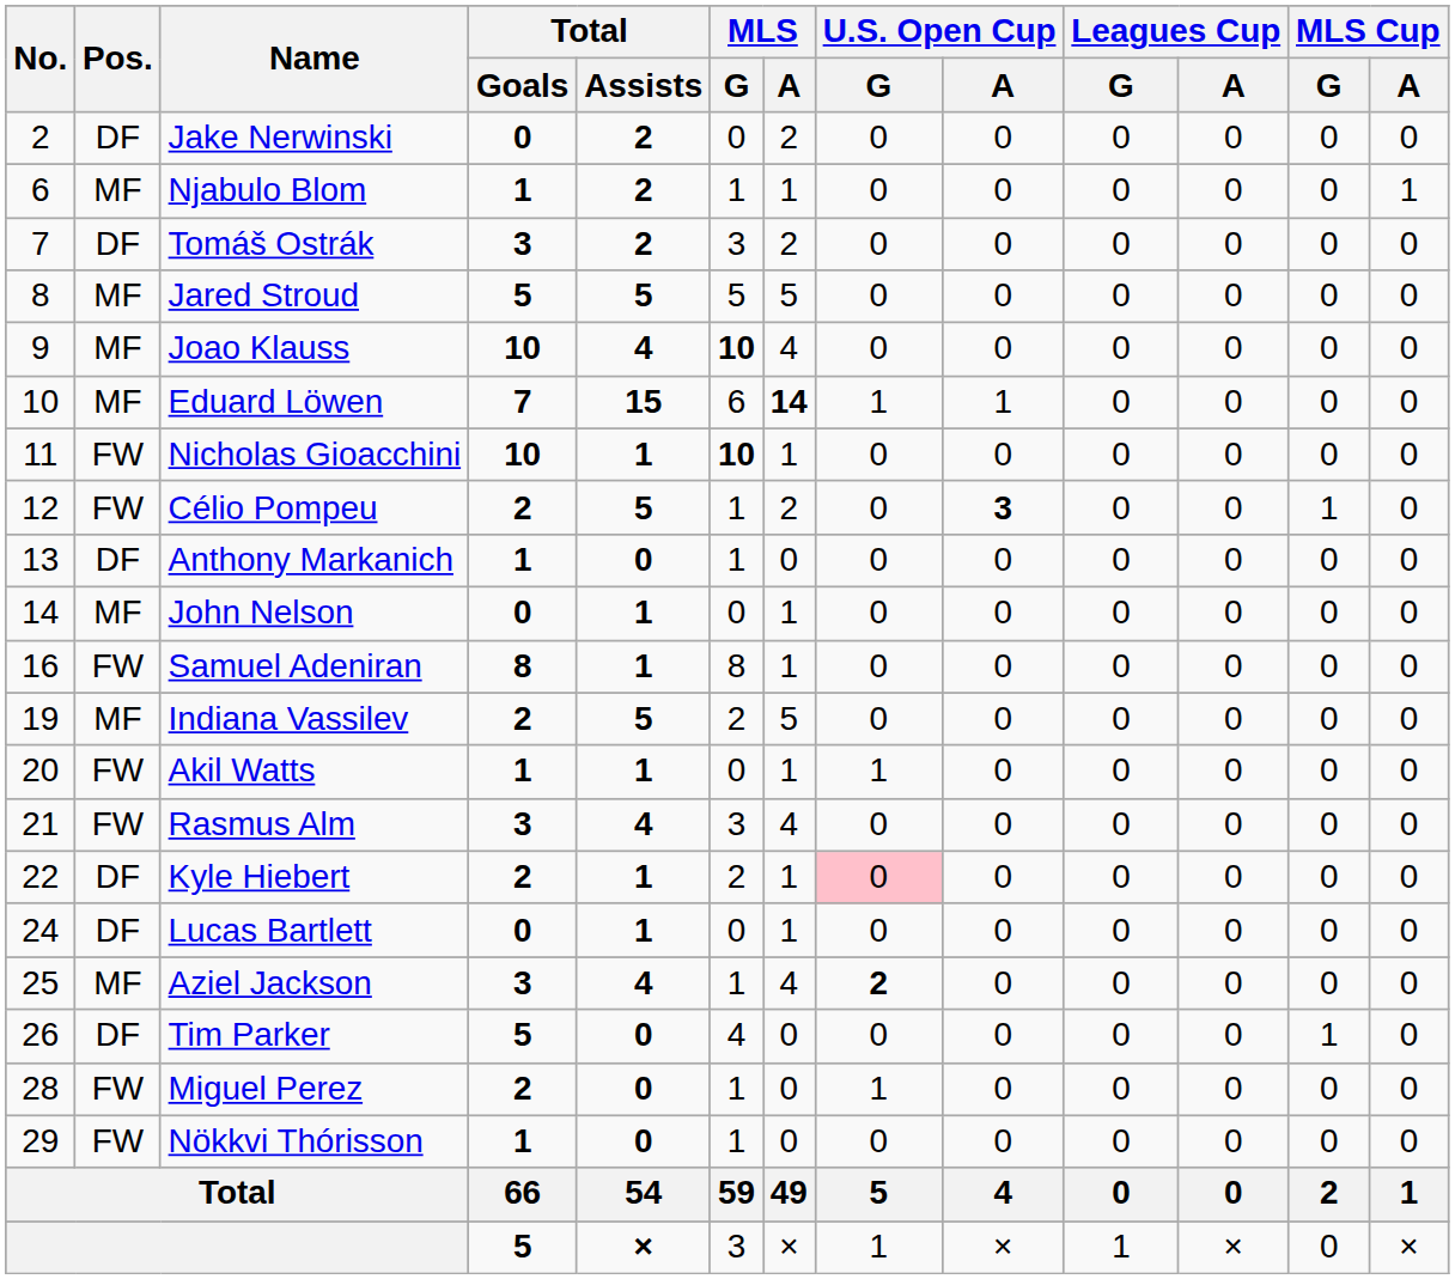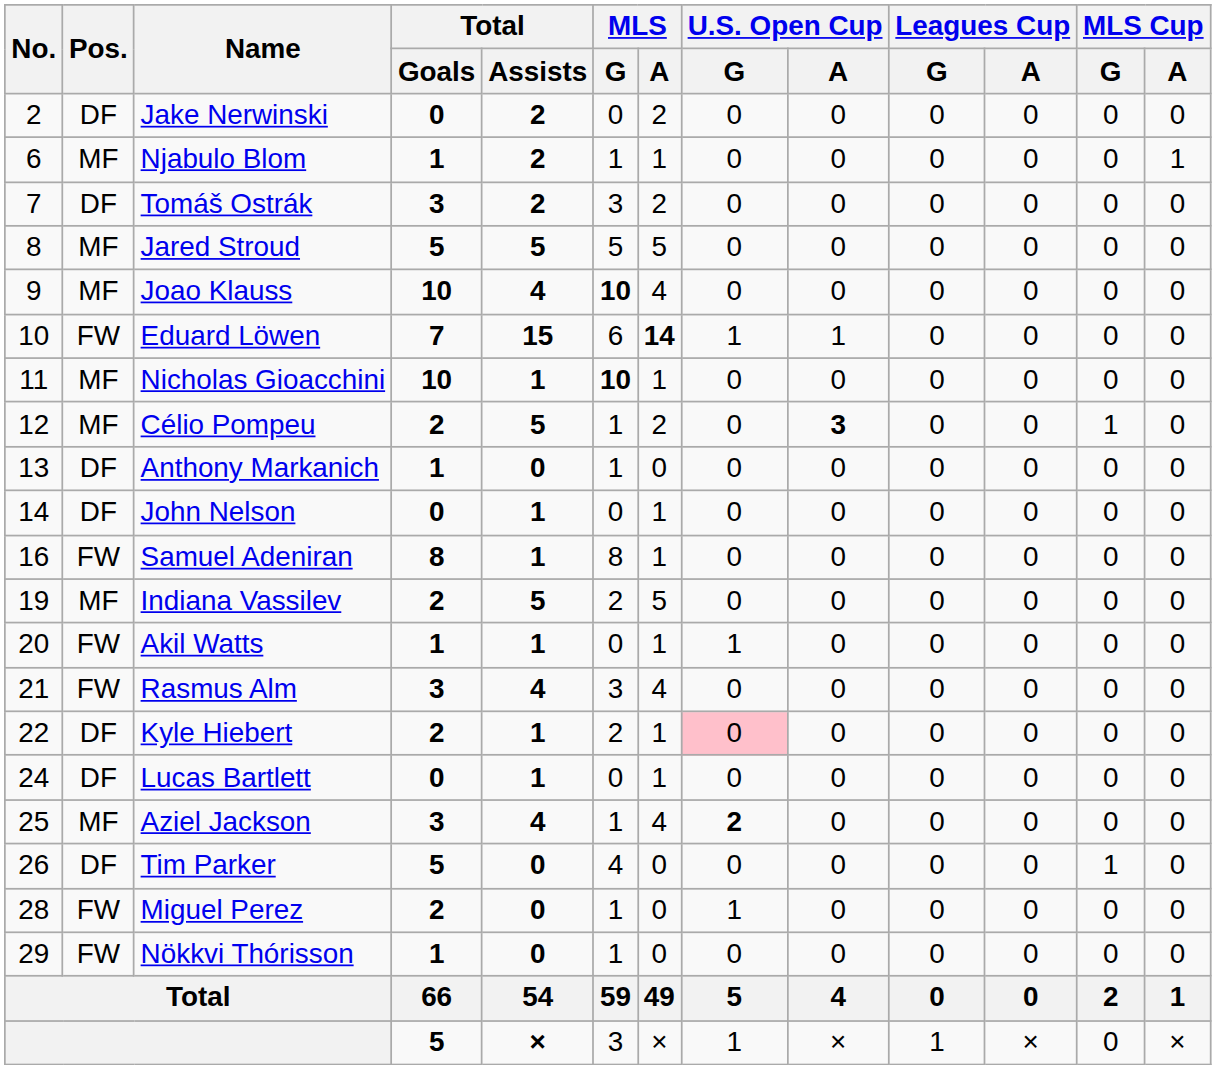Eduard Löwen | Pos.: MF -> FW
Nicholas Gioacchini | Pos.: FW -> MF
Célio Pompeu | Pos.: FW -> MF
John Nelson | Pos.: MF -> DF
